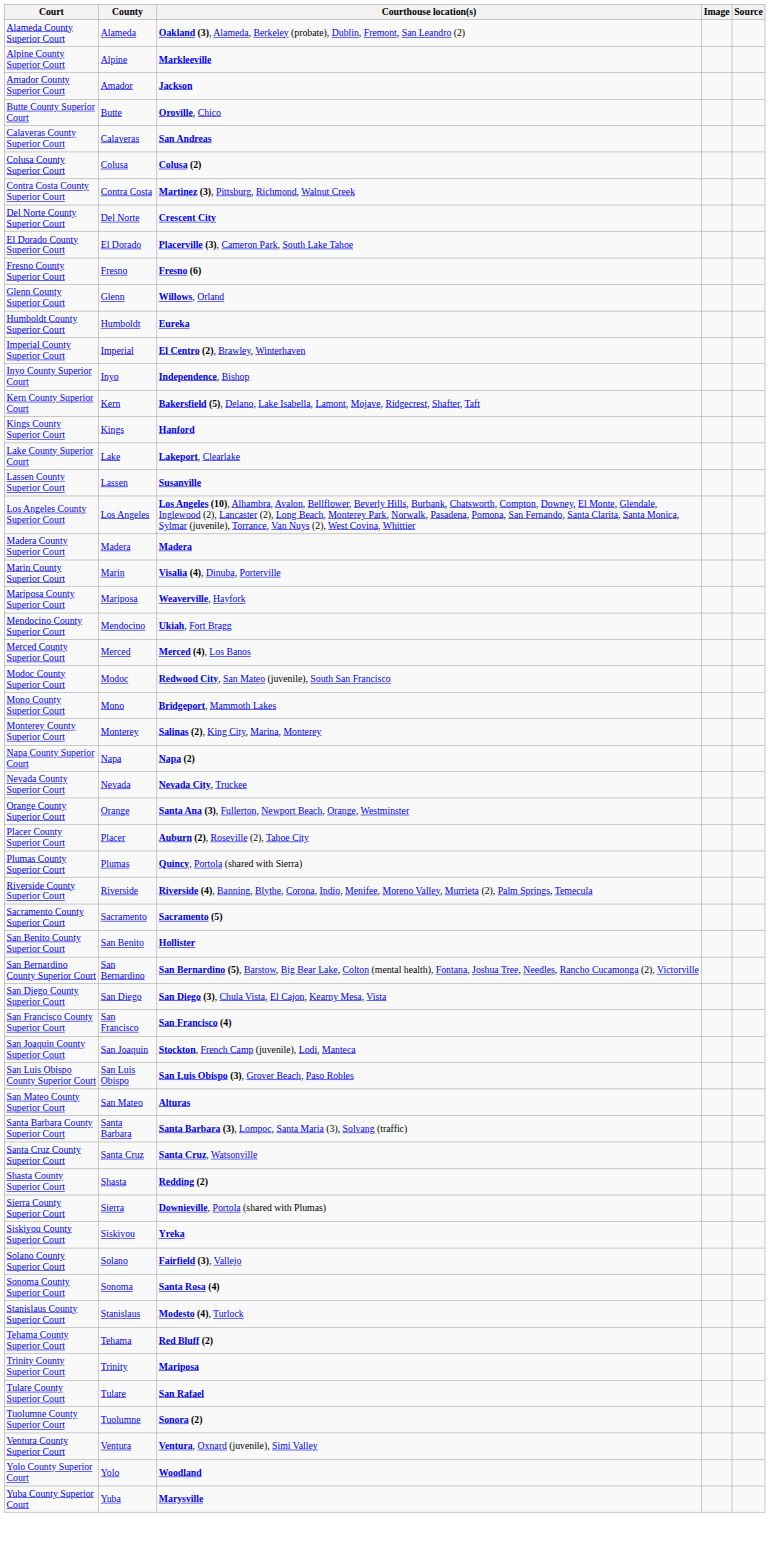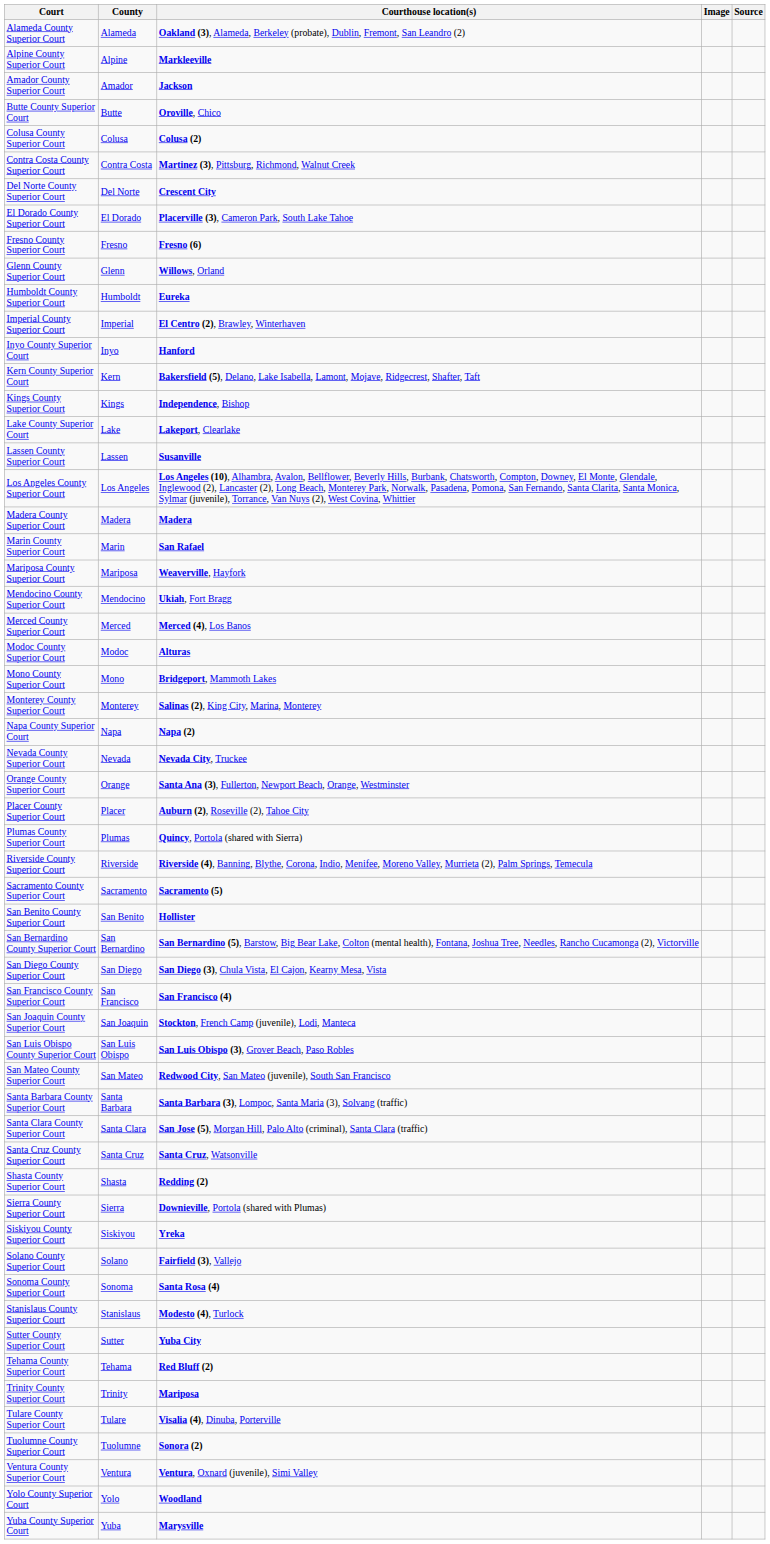- row: Calaveras County Superior Court | Calaveras | San Andreas
Inyo County Superior Court | Courthouse location(s): Independence, Bishop -> Hanford
Kings County Superior Court | Courthouse location(s): Hanford -> Independence, Bishop
Marin County Superior Court | Courthouse location(s): Visalia (4), Dinuba, Porterville -> San Rafael
Modoc County Superior Court | Courthouse location(s): Redwood City, San Mateo (juvenile), South San Francisco -> Alturas
San Mateo County Superior Court | Courthouse location(s): Alturas -> Redwood City, San Mateo (juvenile), South San Francisco
+ row: Santa Clara County Superior Court | Santa Clara | San Jose (5), Morgan Hill, Palo Alto (criminal), Santa Clara (traffic)
+ row: Sutter County Superior Court | Sutter | Yuba City
Tulare County Superior Court | Courthouse location(s): San Rafael -> Visalia (4), Dinuba, Porterville
